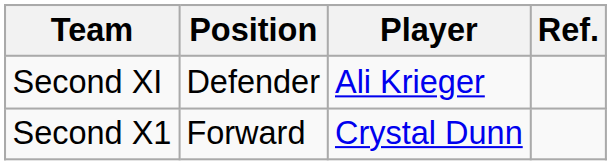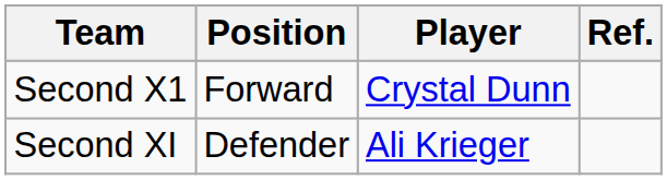rows swapped: Second XI <-> Second X1
